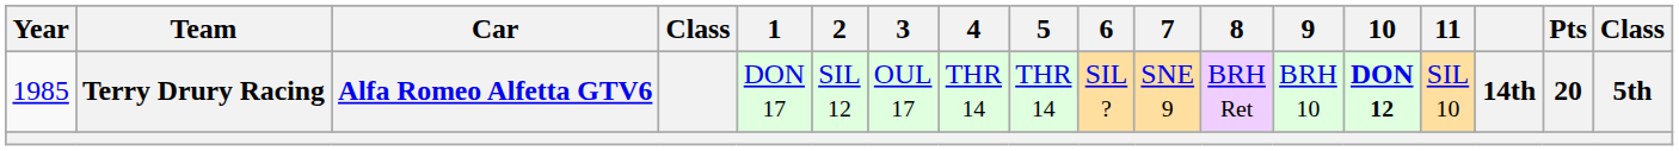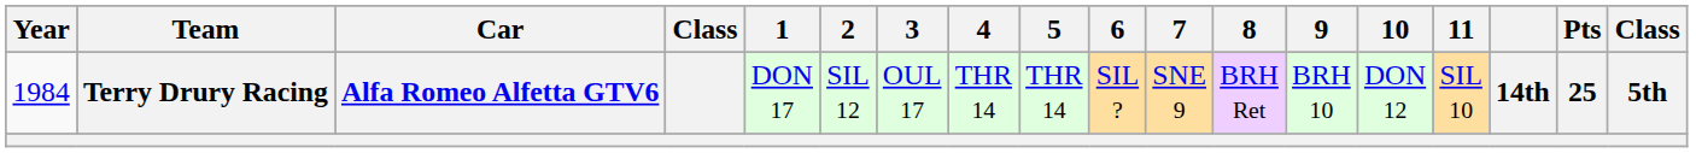Terry Drury Racing | Year: 1985 -> 1984
Terry Drury Racing | 10: bold -> normal
Terry Drury Racing | Pts: 20 -> 25
